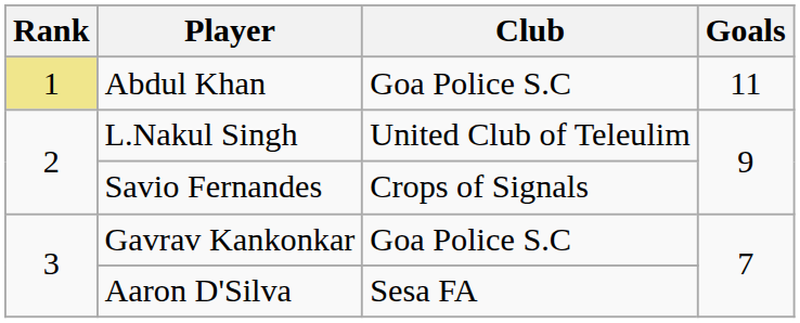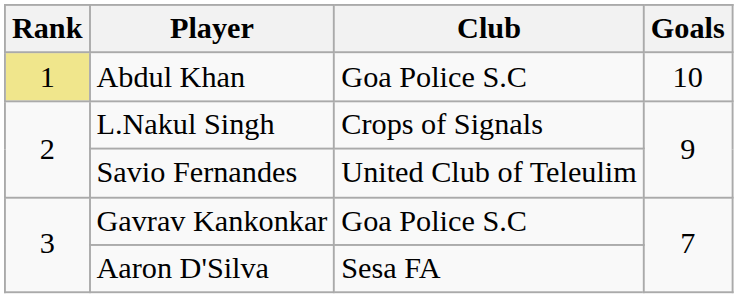Abdul Khan | Goals: 11 -> 10
L.Nakul Singh | Club: United Club of Teleulim -> Crops of Signals
Savio Fernandes | Club: Crops of Signals -> United Club of Teleulim
